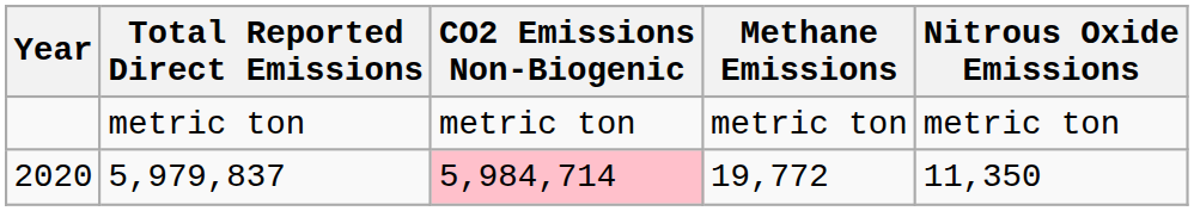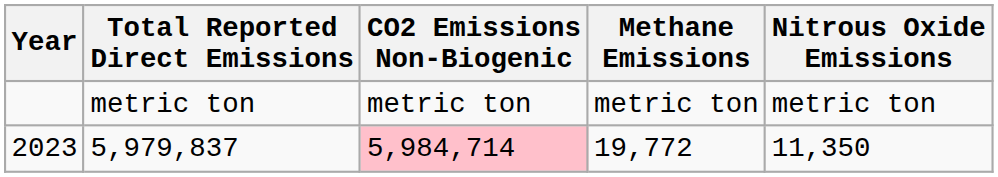5,979,837 | Year: 2020 -> 2023
